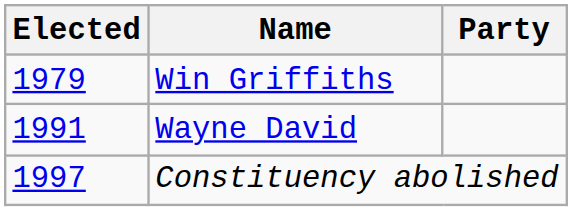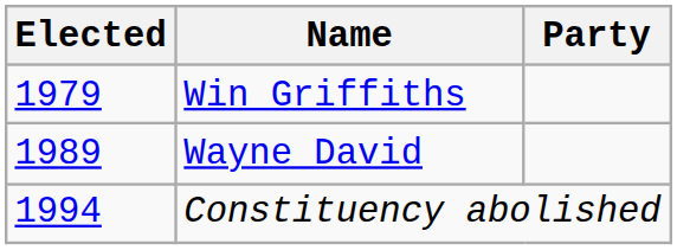Wayne David | Elected: 1991 -> 1989
Constituency abolished | Elected: 1997 -> 1994
